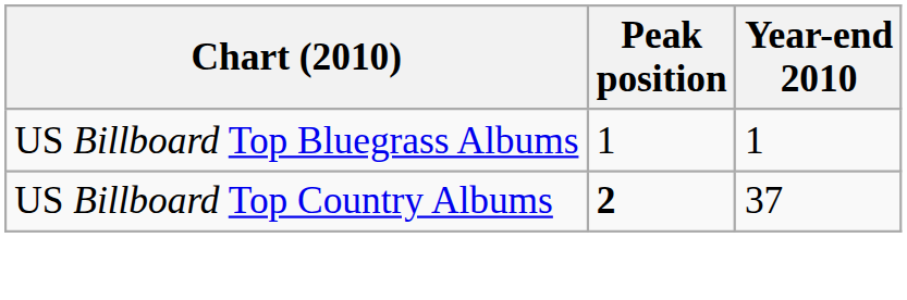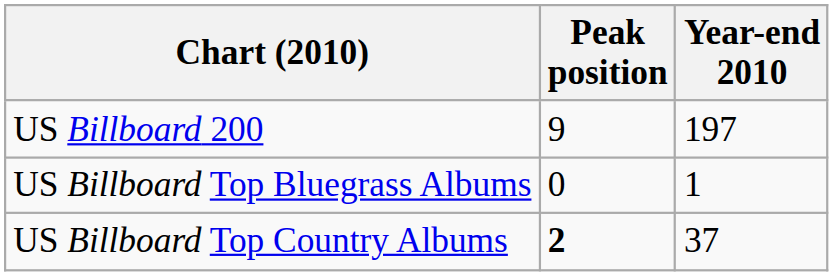+ row: US Billboard 200 | 9 | 197
US Billboard Top Bluegrass Albums | Peak position: 1 -> 0
